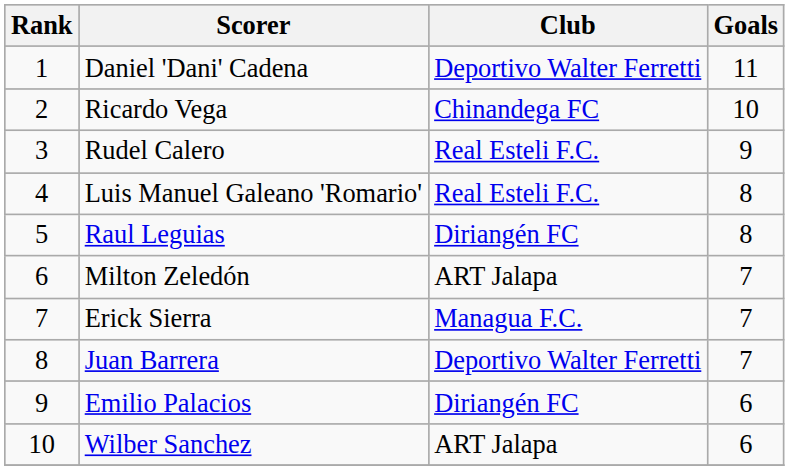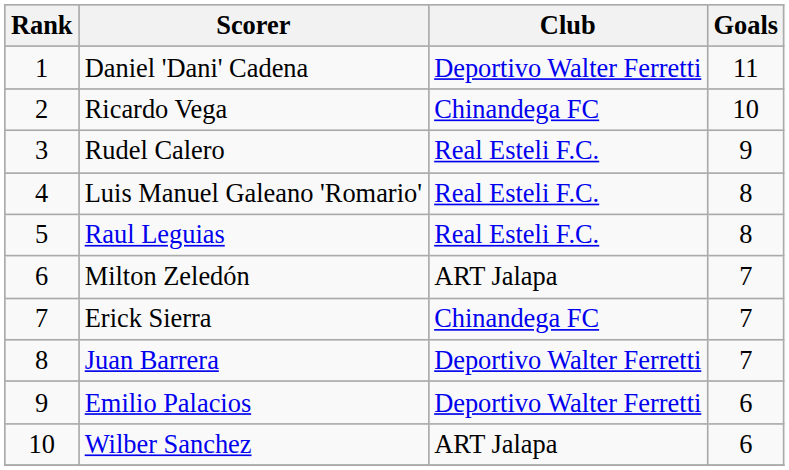Raul Leguias | Club: Diriangén FC -> Real Esteli F.C.
Erick Sierra | Club: Managua F.C. -> Chinandega FC
Emilio Palacios | Club: Diriangén FC -> Deportivo Walter Ferretti
